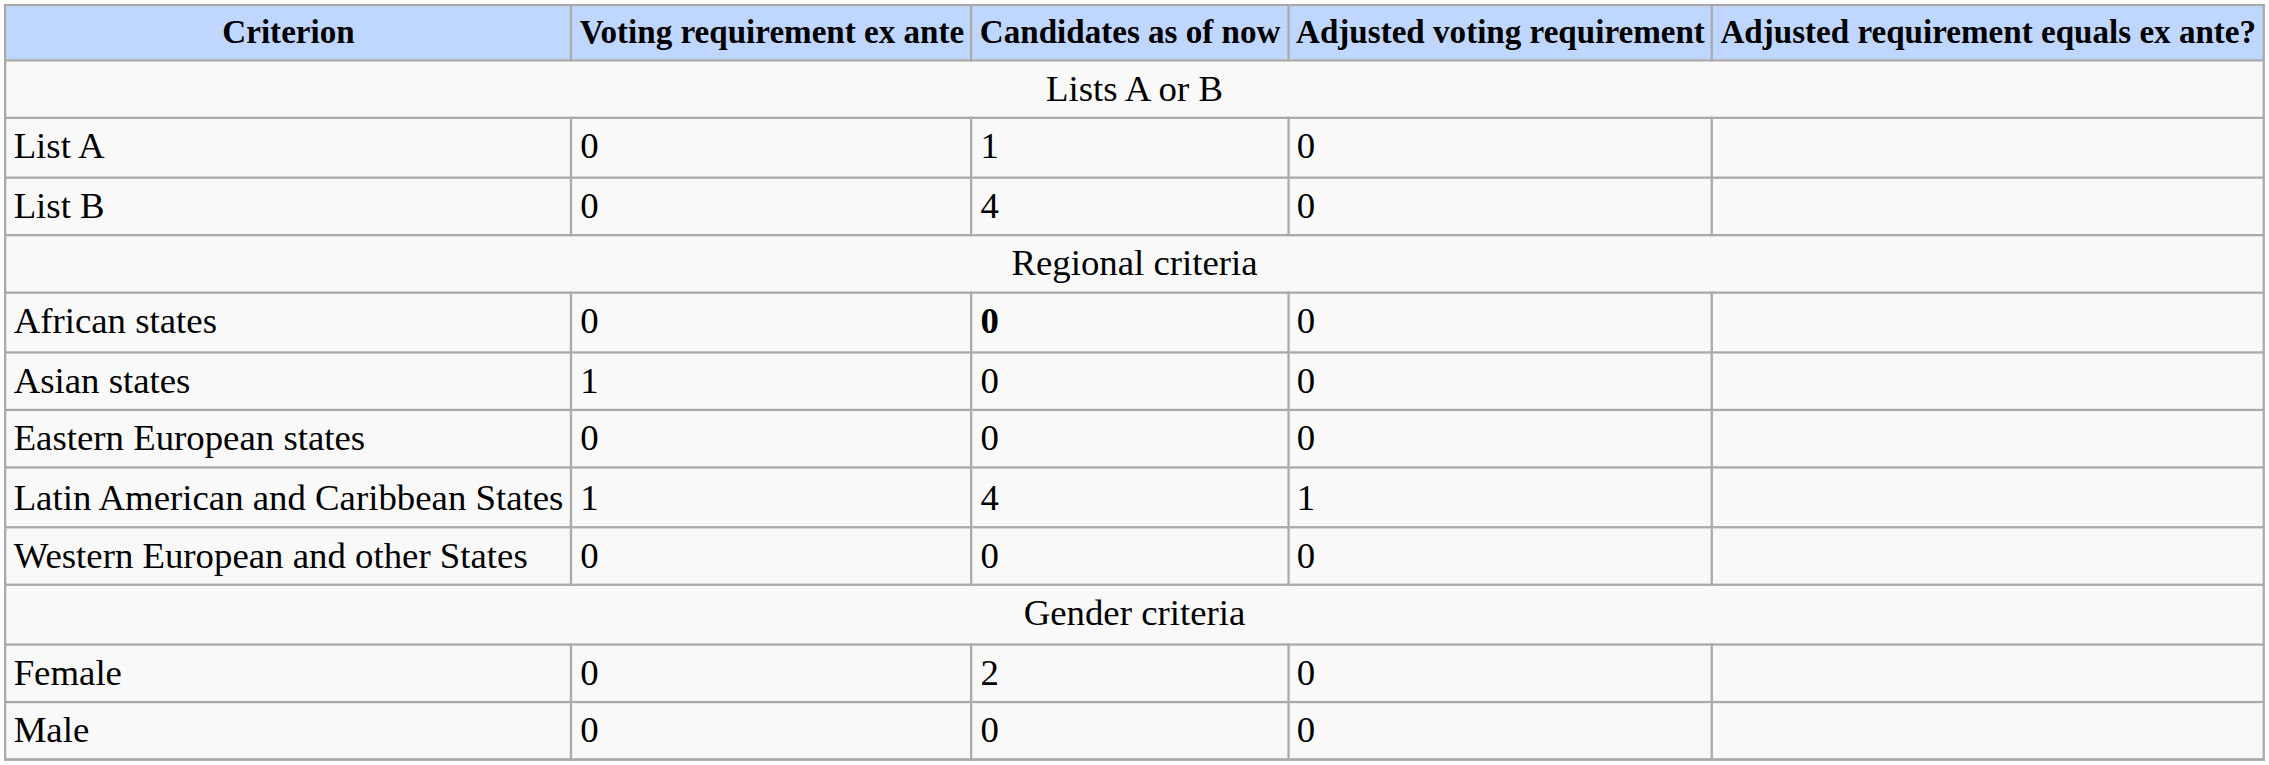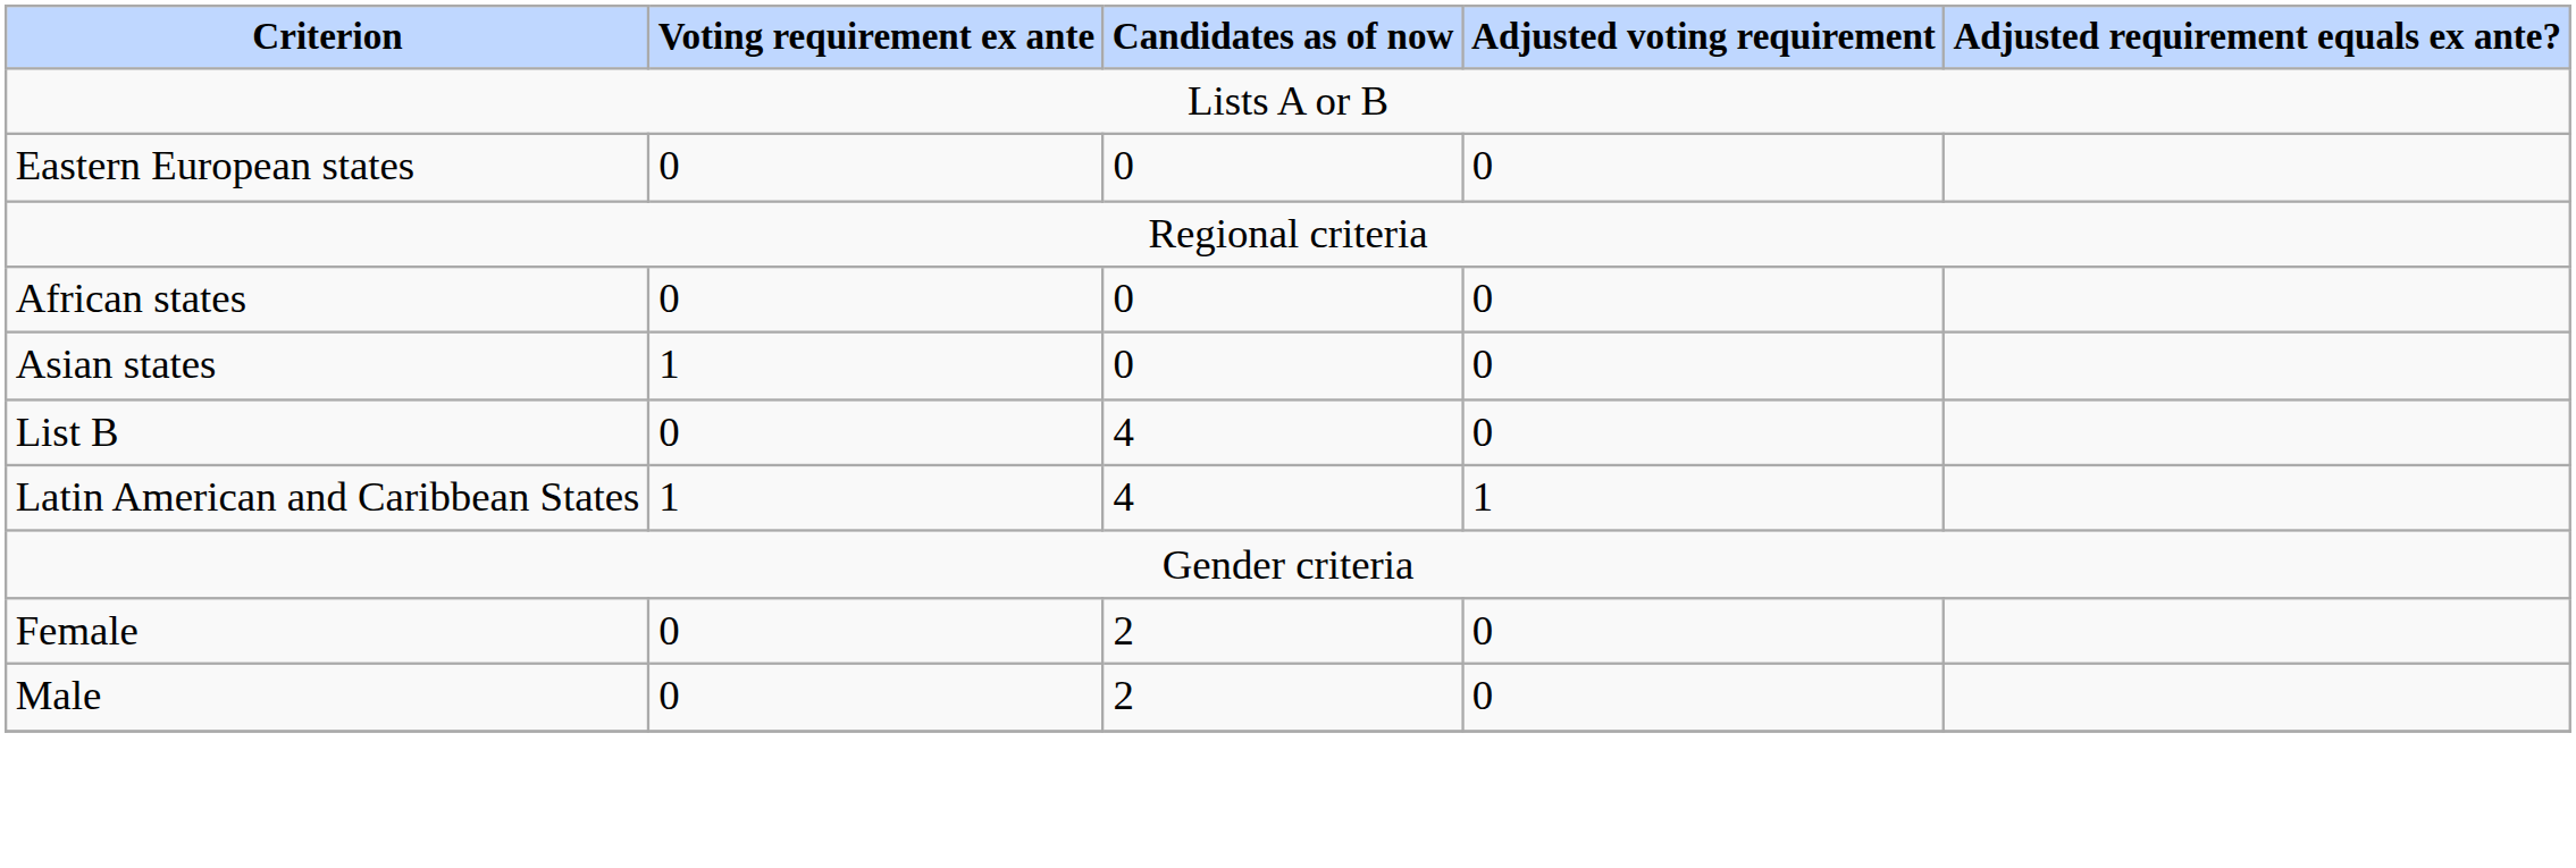- row: List A | 0 | 1 | 0
rows swapped: List B <-> Eastern European states
African states | Candidates as of now: bold -> normal
- row: Western European and other States | 0 | 0 | 0
Male | Candidates as of now: 0 -> 2
